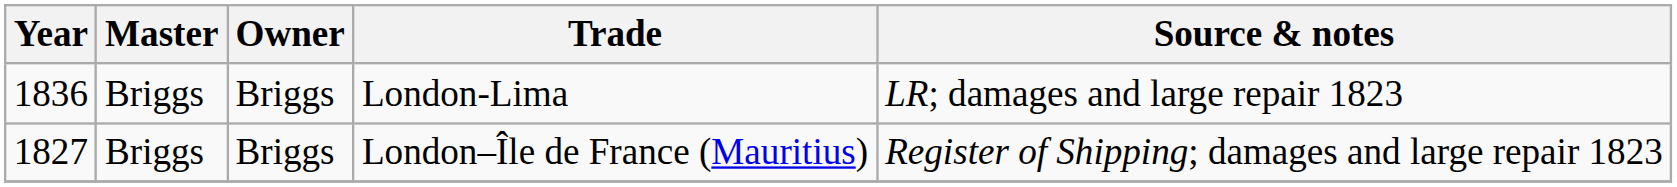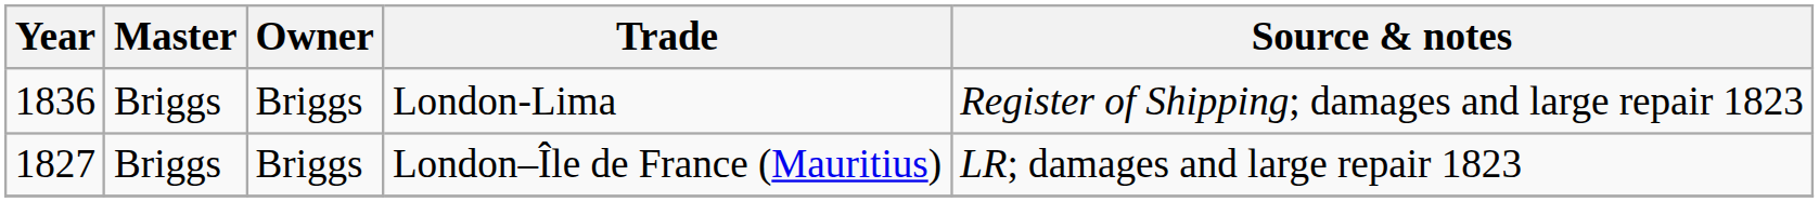London-Lima | Source & notes: LR; damages and large repair 1823 -> Register of Shipping; damages and large repair 1823
London–Île de France (Mauritius) | Source & notes: Register of Shipping; damages and large repair 1823 -> LR; damages and large repair 1823
